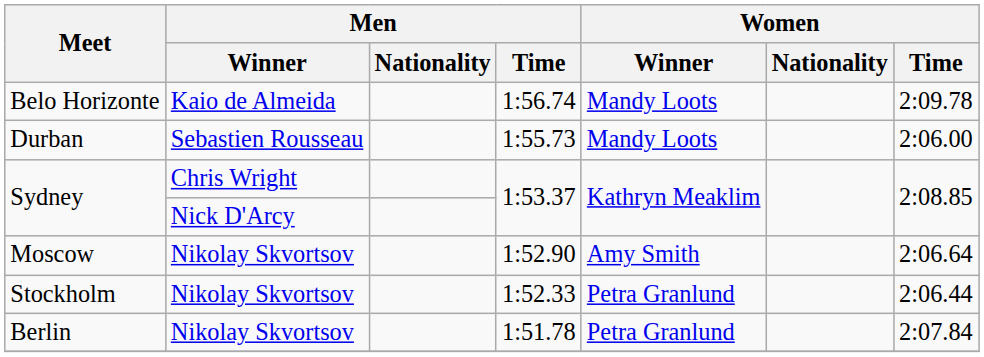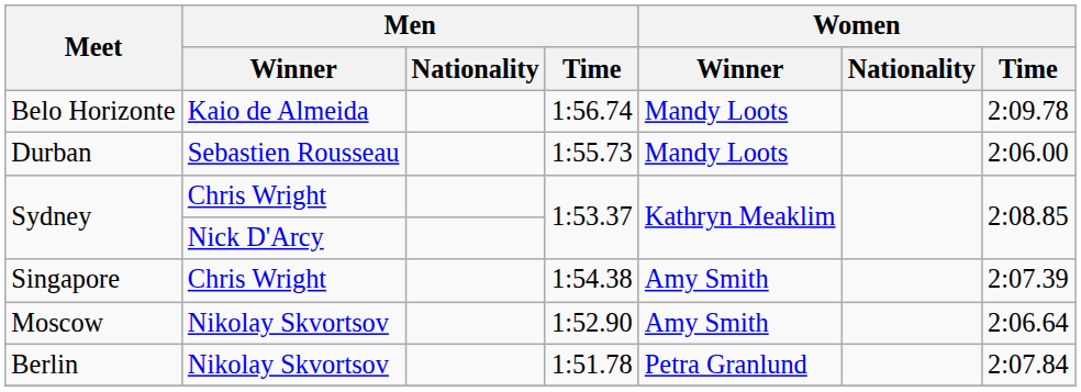+ row: Singapore | Chris Wright | 1:54.38 | Amy Smith | 2:07.39
- row: Stockholm | Nikolay Skvortsov | 1:52.33 | Petra Granlund | 2:06.44
